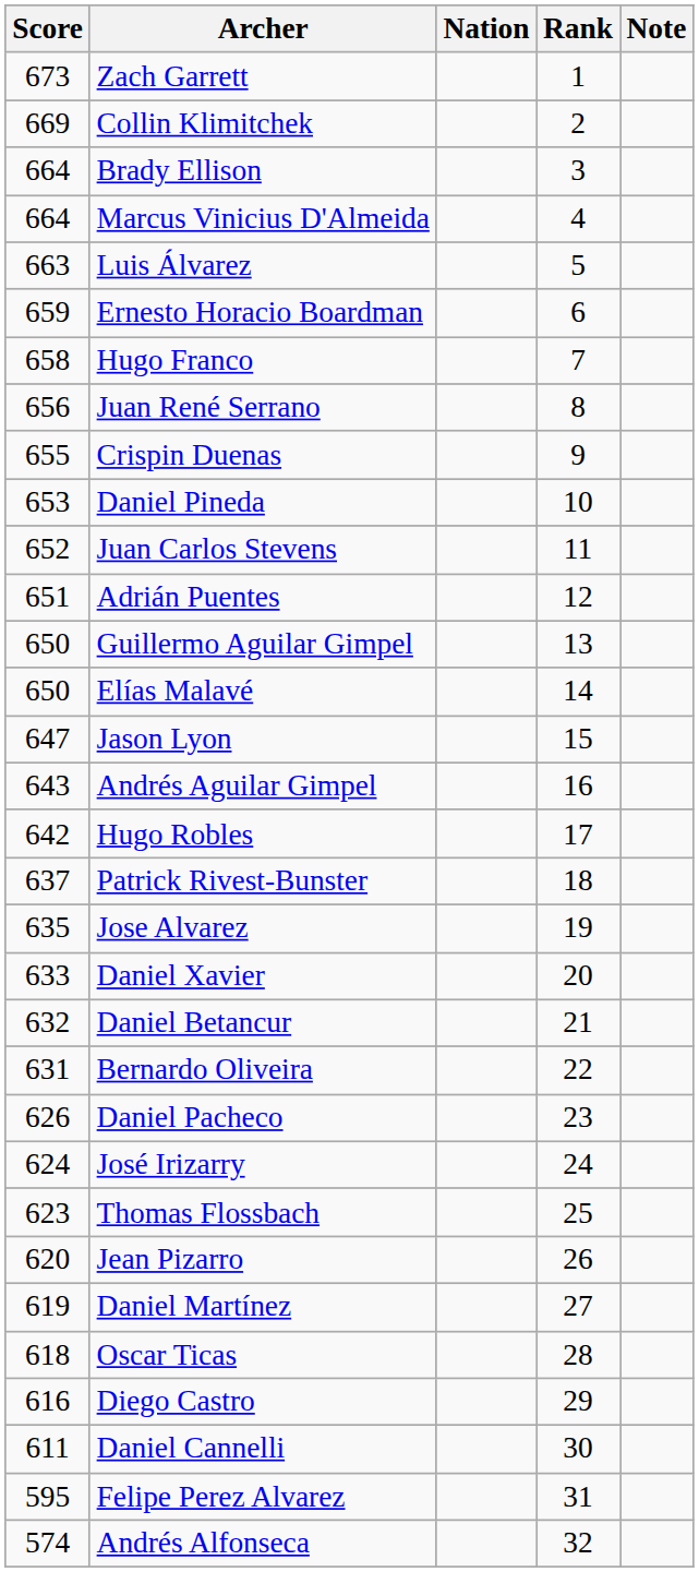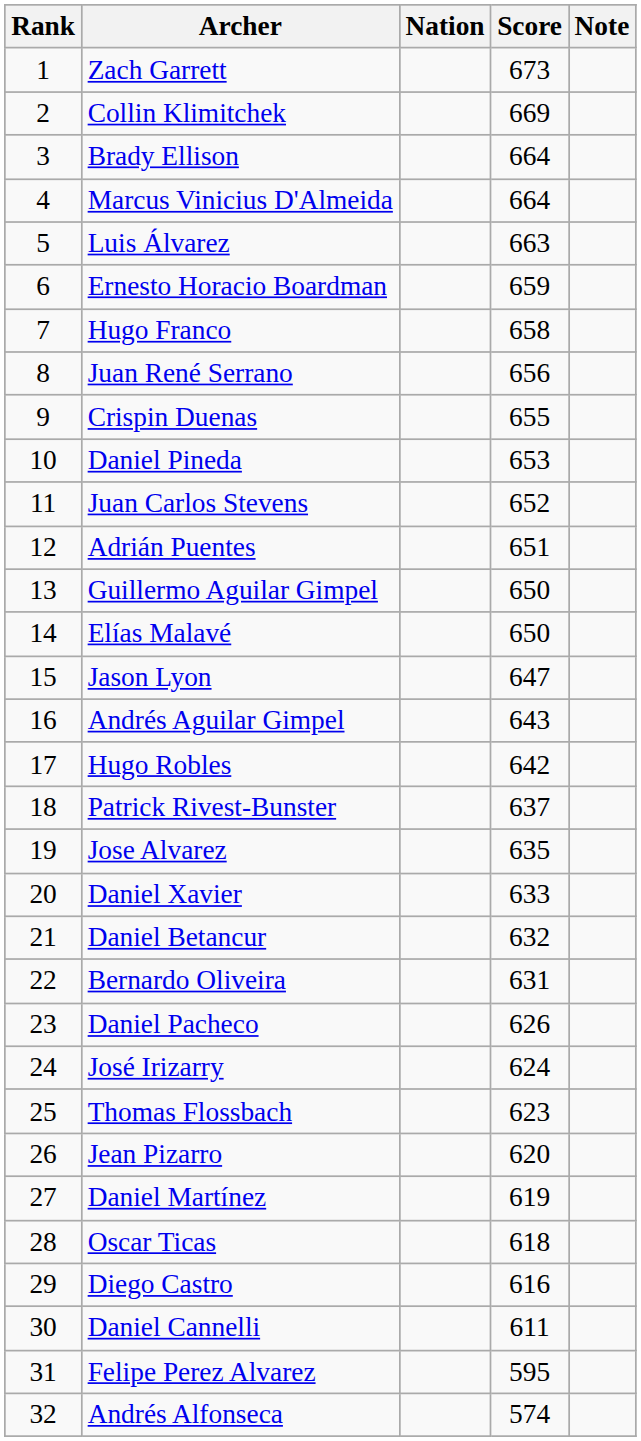columns swapped: Rank <-> Score
